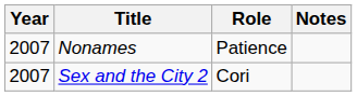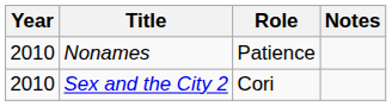Nonames | Year: 2007 -> 2010
Sex and the City 2 | Year: 2007 -> 2010
